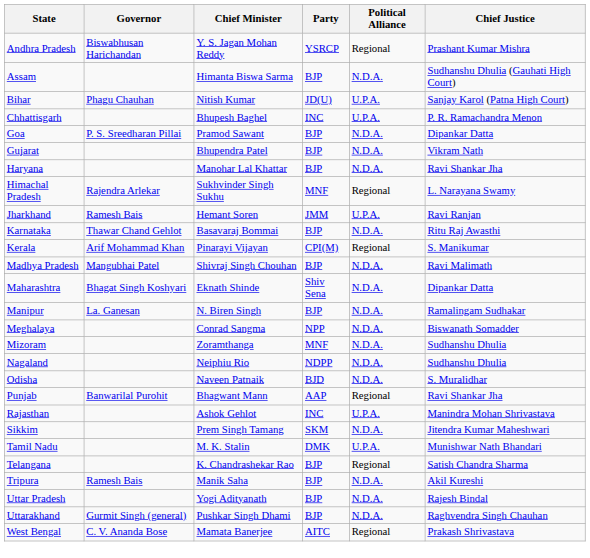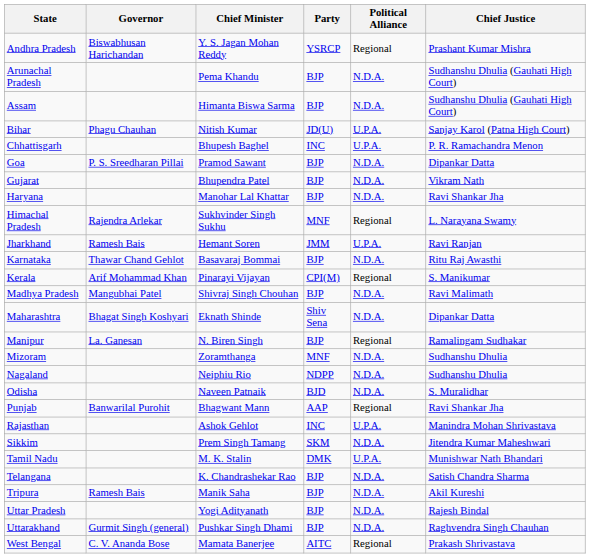+ row: Arunachal Pradesh | Pema Khandu | BJP | N.D.A. | Sudhanshu Dhulia (Gauhati High Court)
Manipur | Political Alliance: N.D.A. -> Regional
- row: Meghalaya | Conrad Sangma | NPP | N.D.A. | Biswanath Somadder
Telangana | Political Alliance: Regional -> N.D.A.
